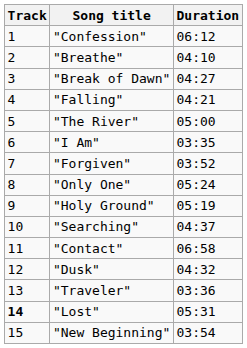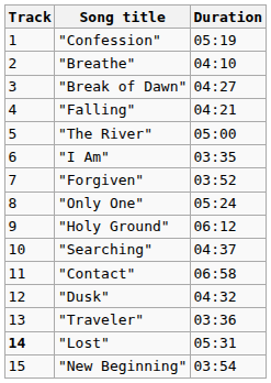"Confession" | Duration: 06:12 -> 05:19
"Holy Ground" | Duration: 05:19 -> 06:12
